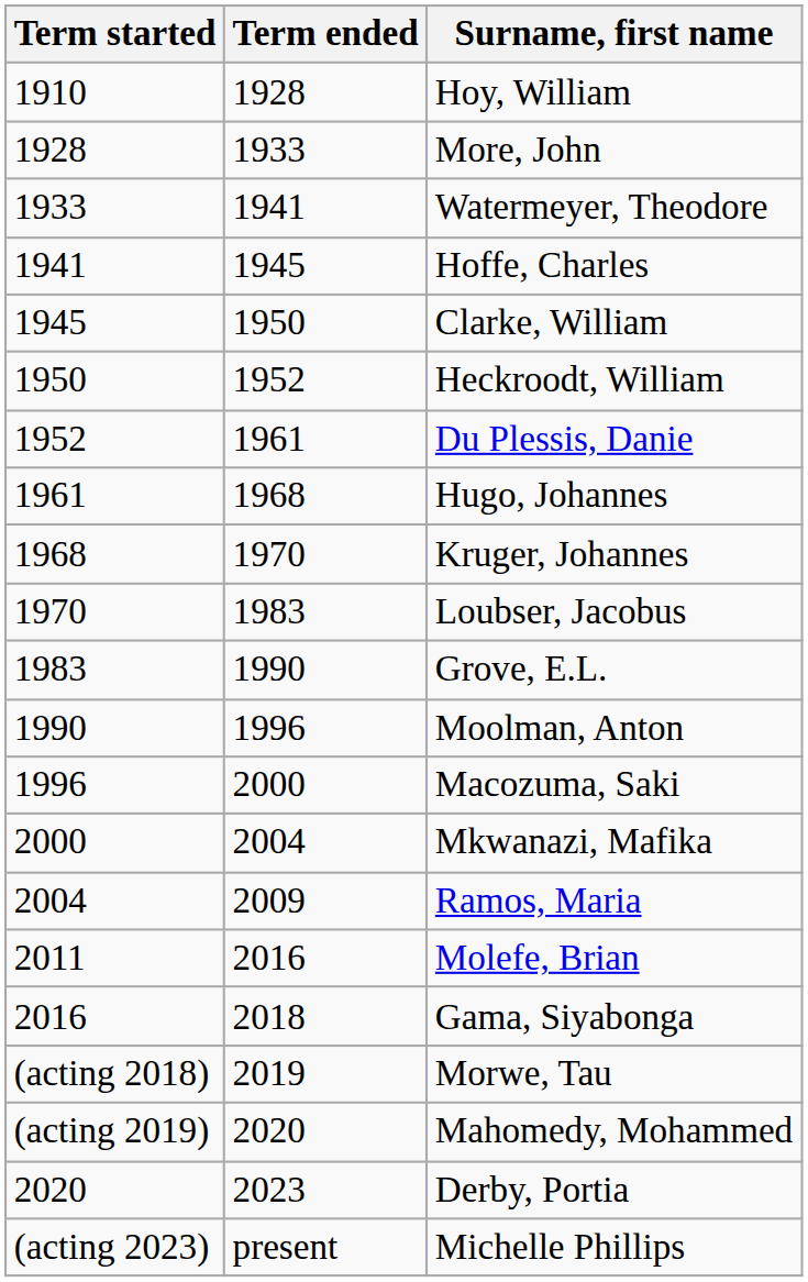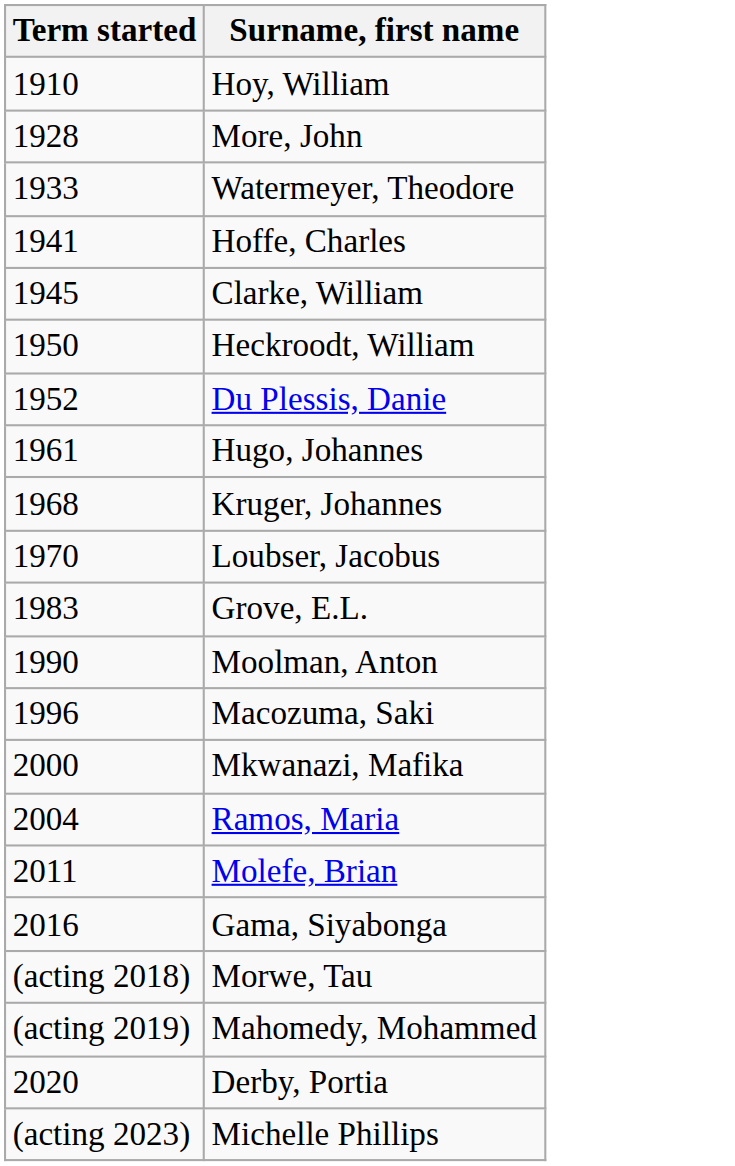- column: Term ended | 1928 | 1933 | 1941 | 1945 | 1950 | 1952 | 1961 | 1968 | 1970 | 1983 | 1990 | 1996 | 2000 | 2004 | 2009 | 2016 | 2018 | 2019 | 2020 | 2023 | present
